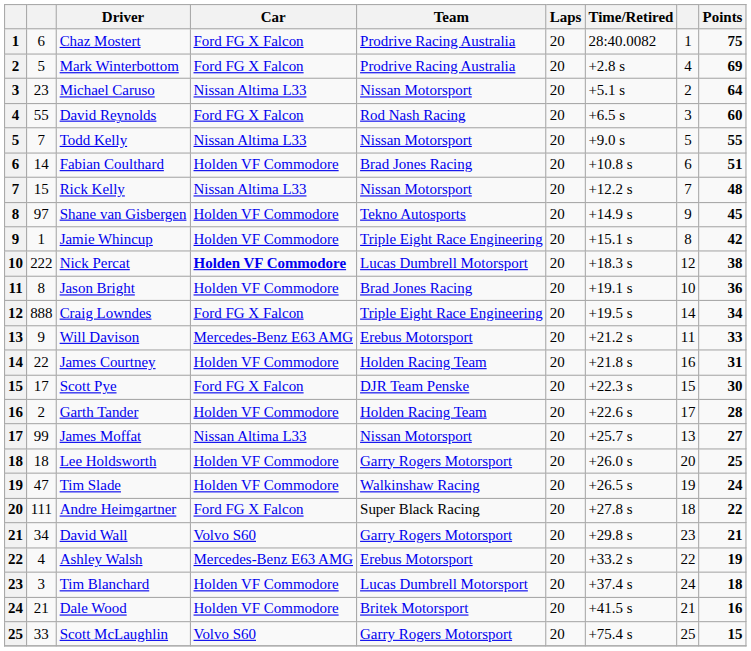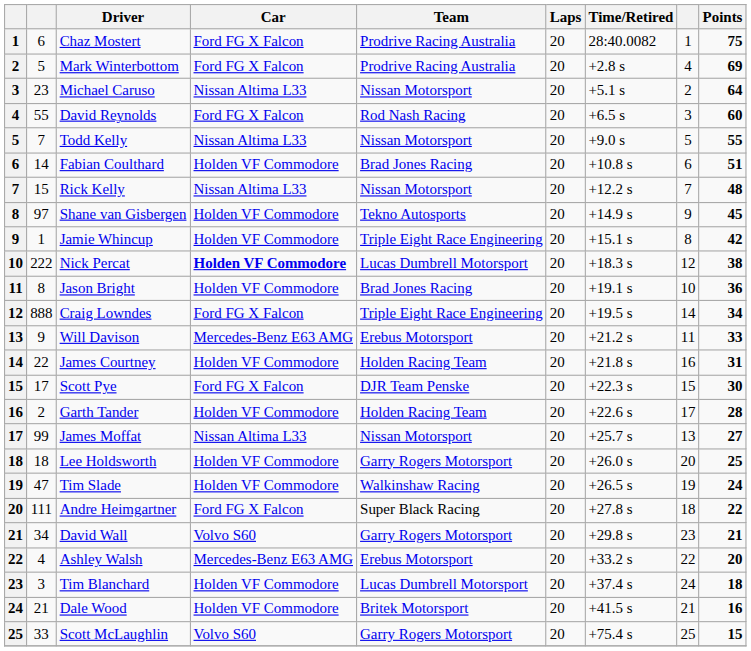Ashley Walsh | Points: 19 -> 20
